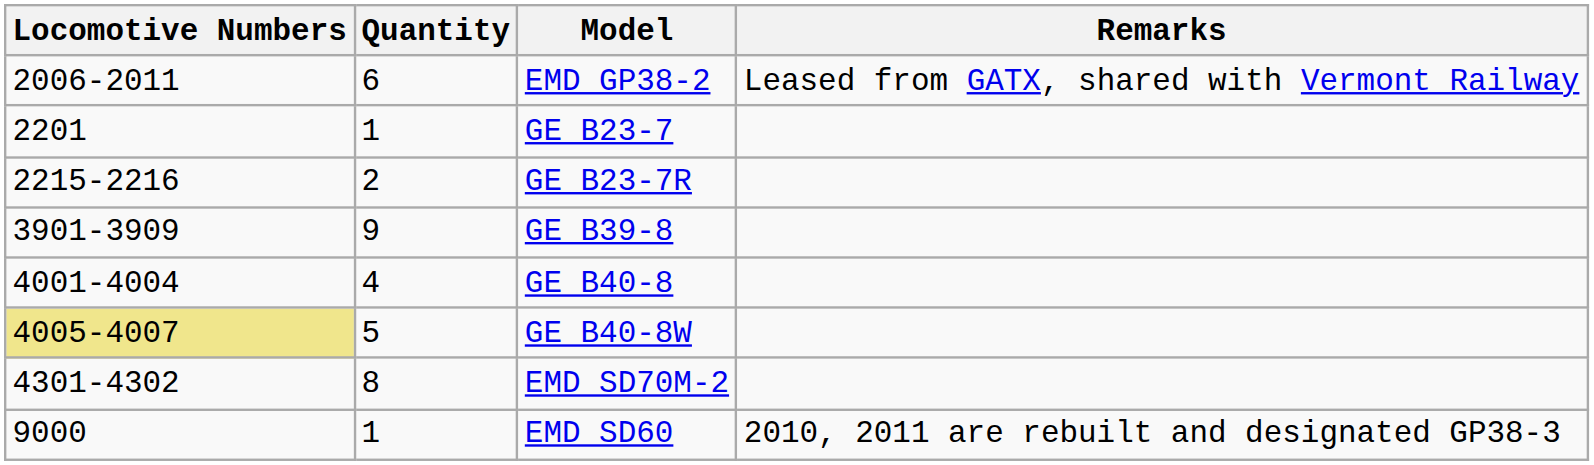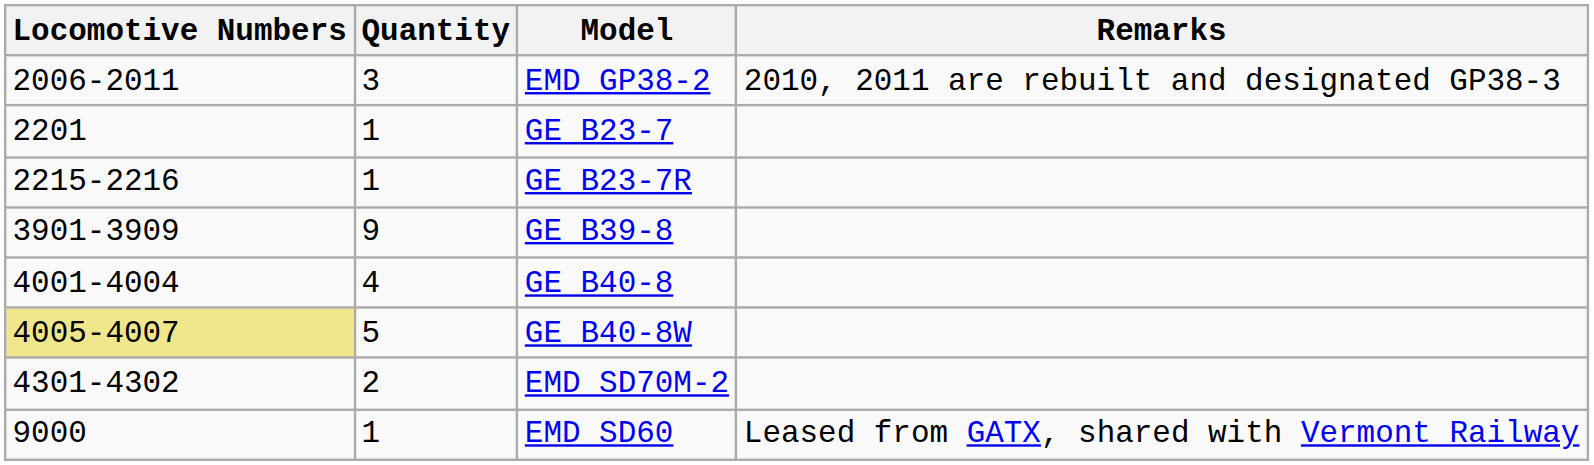EMD GP38-2 | Quantity: 6 -> 3
EMD GP38-2 | Remarks: Leased from GATX, shared with Vermont Railway -> 2010, 2011 are rebuilt and designated GP38-3
GE B23-7R | Quantity: 2 -> 1
EMD SD70M-2 | Quantity: 8 -> 2
EMD SD60 | Remarks: 2010, 2011 are rebuilt and designated GP38-3 -> Leased from GATX, shared with Vermont Railway
